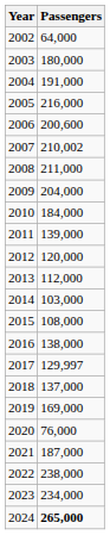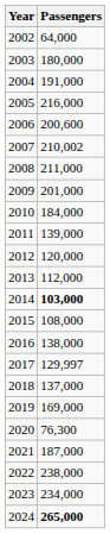2009 | Passengers: 204,000 -> 201,000
2014 | Passengers: normal -> bold
2020 | Passengers: 76,000 -> 76,300
